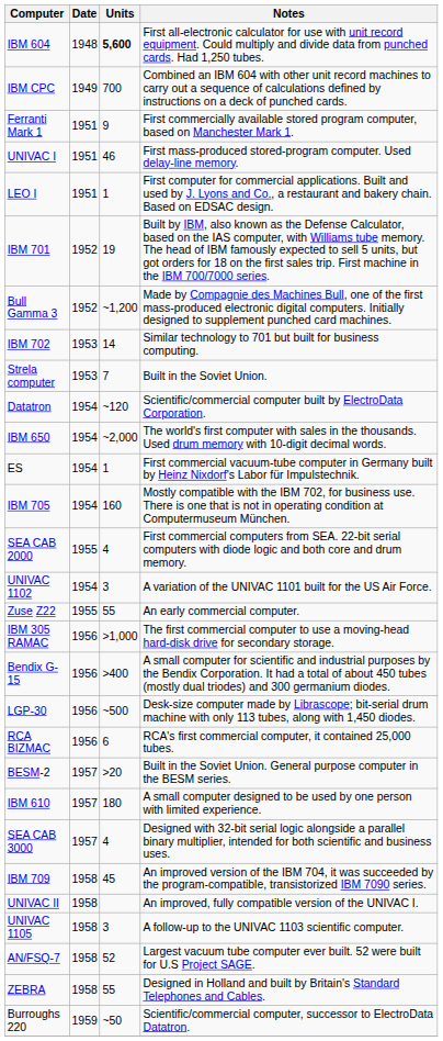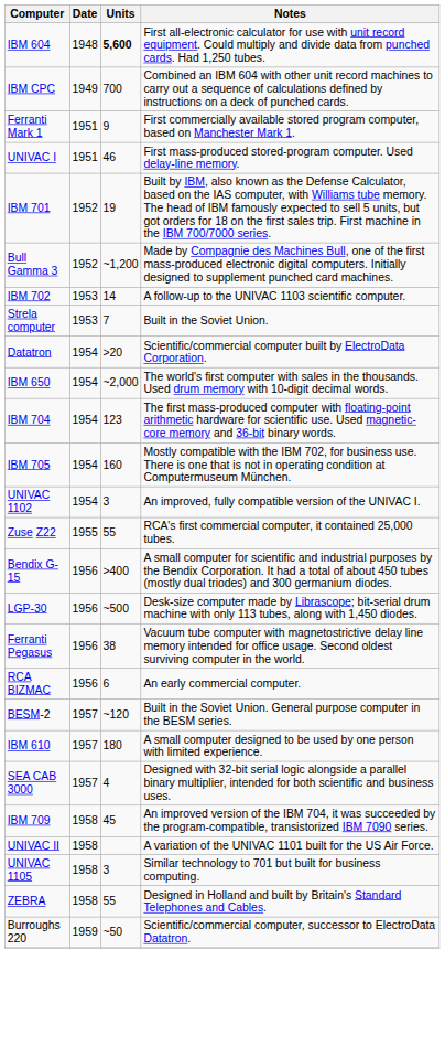- row: LEO I | 1951 | 1 | First computer for commercial applications. Built and used by J. Lyons and Co., a restaurant and bakery chain. Based on EDSAC design.
IBM 702 | Notes: Similar technology to 701 but built for business computing. -> A follow-up to the UNIVAC 1103 scientific computer.
Datatron | Units: ~120 -> >20
+ row: IBM 704 | 1954 | 123 | The first mass-produced computer with floating-point arithmetic hardware for scientific use. Used magnetic-core memory and 36-bit binary words.
- row: ES | 1954 | 1 | First commercial vacuum-tube computer in Germany built by Heinz Nixdorf's Labor für Impulstechnik.
- row: SEA CAB 2000 | 1955 | 4 | First commercial computers from SEA. 22-bit serial computers with diode logic and both core and drum memory.
UNIVAC 1102 | Notes: A variation of the UNIVAC 1101 built for the US Air Force. -> An improved, fully compatible version of the UNIVAC I.
Zuse Z22 | Notes: An early commercial computer. -> RCA's first commercial computer, it contained 25,000 tubes.
- row: IBM 305 RAMAC | 1956 | >1,000 | The first commercial computer to use a moving-head hard-disk drive for secondary storage.
+ row: Ferranti Pegasus | 1956 | 38 | Vacuum tube computer with magnetostrictive delay line memory intended for office usage. Second oldest surviving computer in the world.
RCA BIZMAC | Notes: RCA's first commercial computer, it contained 25,000 tubes. -> An early commercial computer.
BESM-2 | Units: >20 -> ~120
UNIVAC II | Notes: An improved, fully compatible version of the UNIVAC I. -> A variation of the UNIVAC 1101 built for the US Air Force.
UNIVAC 1105 | Notes: A follow-up to the UNIVAC 1103 scientific computer. -> Similar technology to 701 but built for business computing.
- row: AN/FSQ-7 | 1958 | 52 | Largest vacuum tube computer ever built. 52 were built for U.S Project SAGE.
